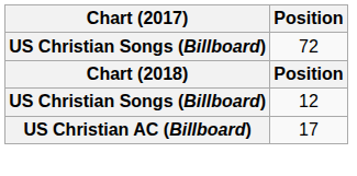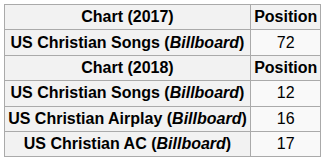+ row: US Christian Airplay (Billboard) | 16
